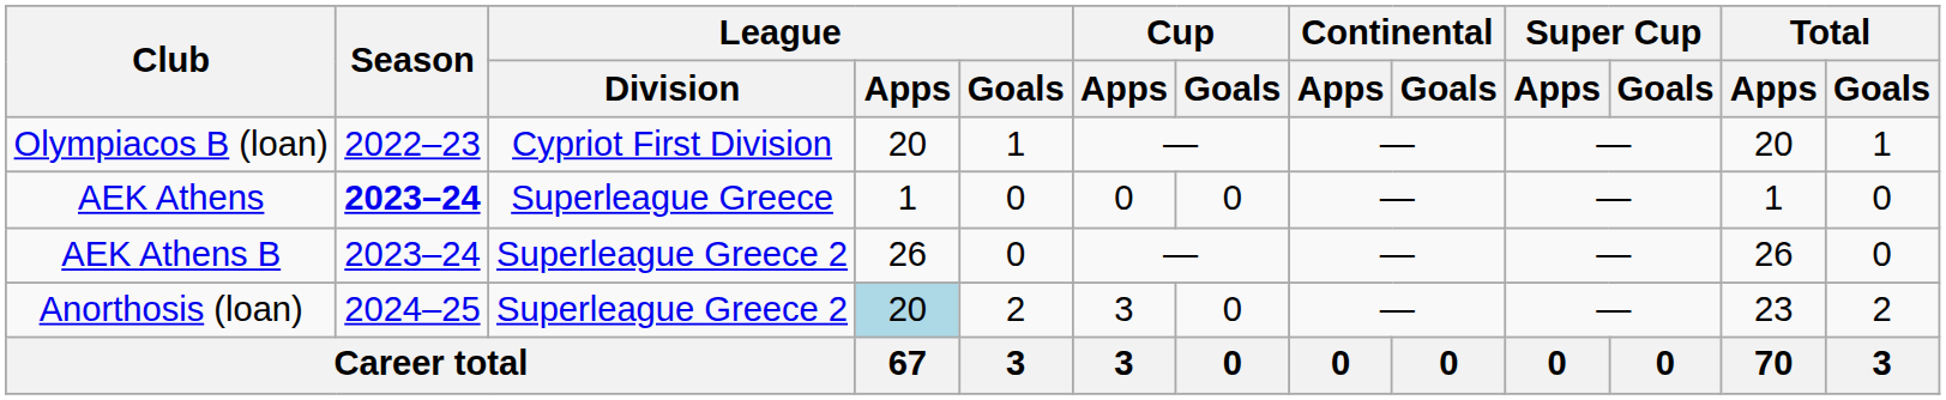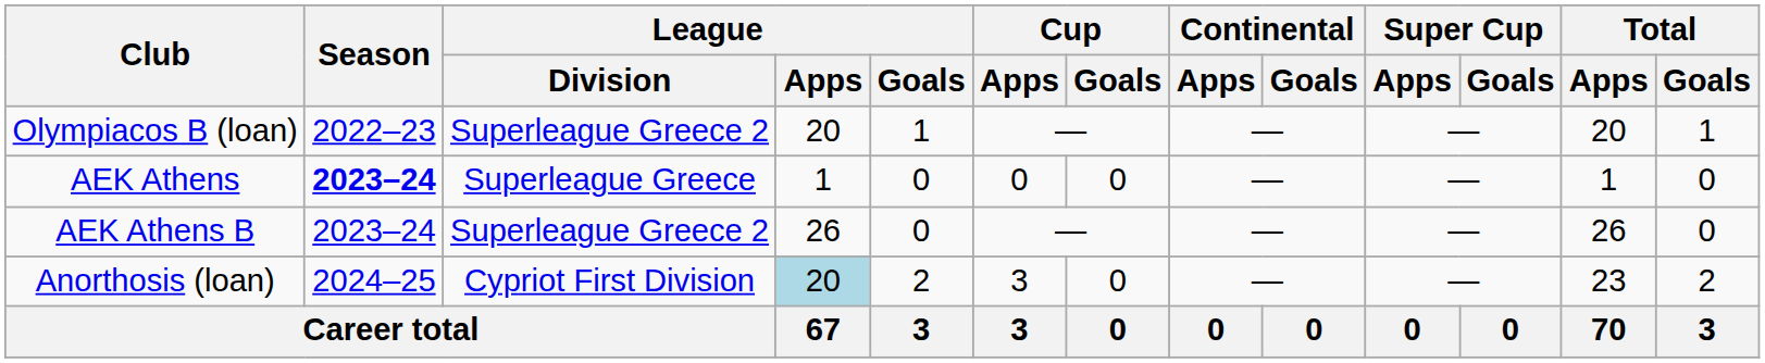Olympiacos B (loan) | League / Division: Cypriot First Division -> Superleague Greece 2
Anorthosis (loan) | League / Division: Superleague Greece 2 -> Cypriot First Division
